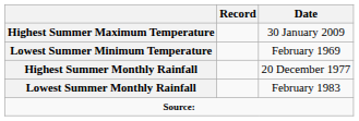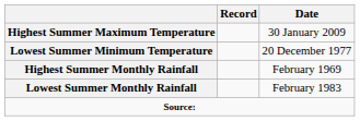Lowest Summer Minimum Temperature | Date: February 1969 -> 20 December 1977
Highest Summer Monthly Rainfall | Date: 20 December 1977 -> February 1969
